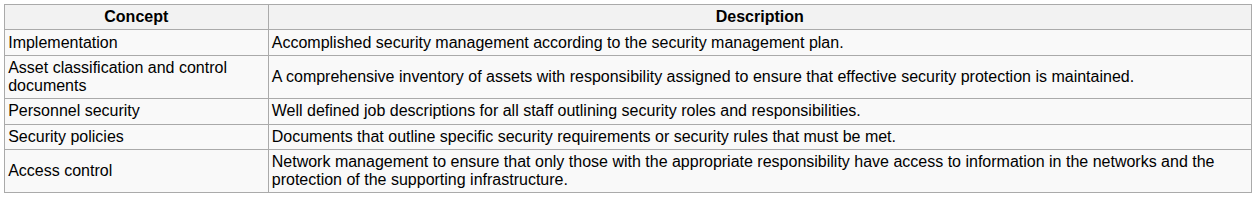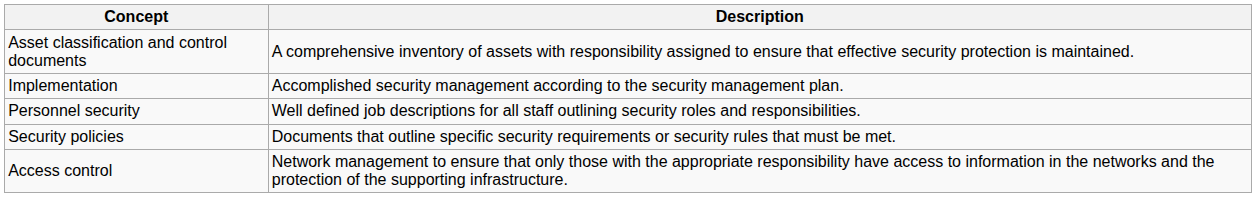rows swapped: Implementation <-> Asset classification and control documents
